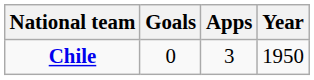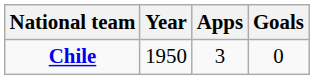columns swapped: Year <-> Goals
